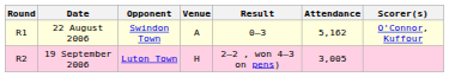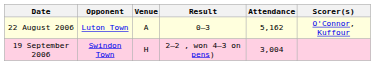- column: Round | R1 | R2
22 August 2006 | Opponent: Swindon Town -> Luton Town
19 September 2006 | Opponent: Luton Town -> Swindon Town
19 September 2006 | Attendance: 3,005 -> 3,004
